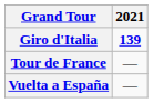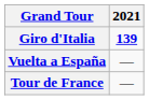rows swapped: Tour de France <-> Vuelta a España
